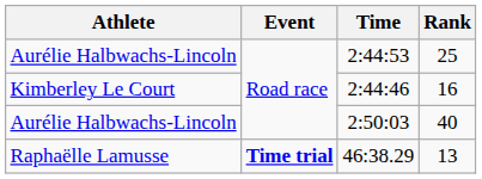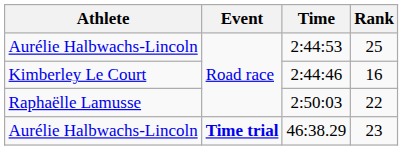2:50:03 | Athlete: Aurélie Halbwachs-Lincoln -> Raphaëlle Lamusse
2:50:03 | Rank: 40 -> 22
46:38.29 | Athlete: Raphaëlle Lamusse -> Aurélie Halbwachs-Lincoln
46:38.29 | Rank: 13 -> 23
